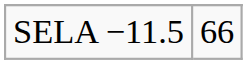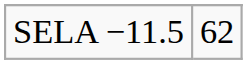SELA −11.5 | column 2: 66 -> 62
